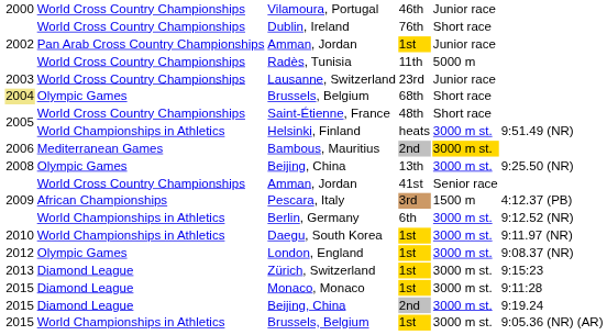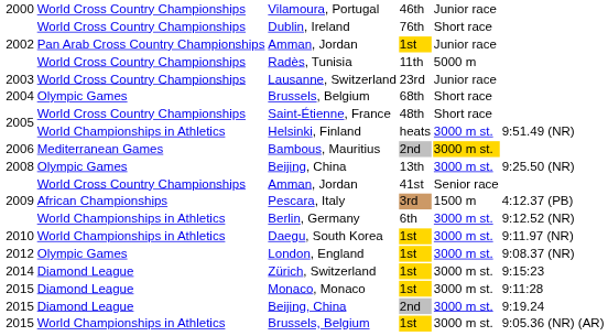Brussels, Belgium / 68th | column 1: khaki background -> no background
Zürich, Switzerland | column 1: 2013 -> 2014
